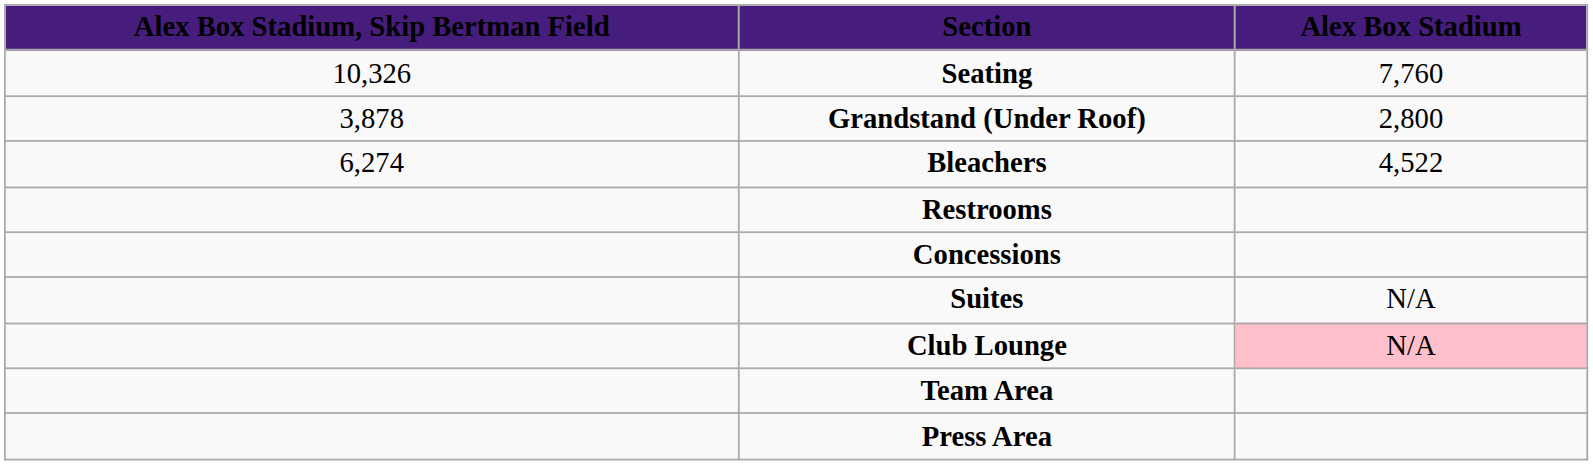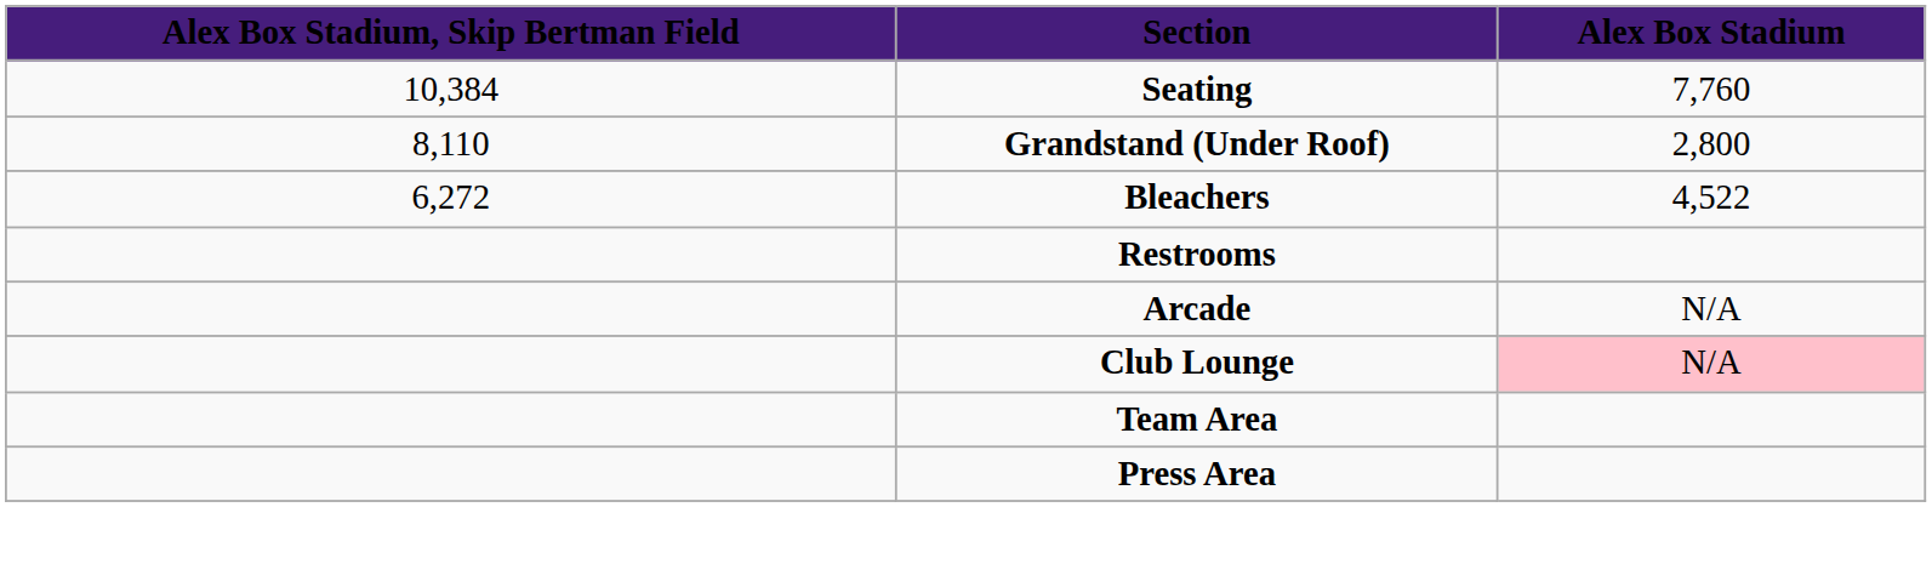Seating | Alex Box Stadium, Skip Bertman Field: 10,326 -> 10,384
Grandstand (Under Roof) | Alex Box Stadium, Skip Bertman Field: 3,878 -> 8,110
Bleachers | Alex Box Stadium, Skip Bertman Field: 6,274 -> 6,272
- row: Concessions
+ row: Arcade | N/A
- row: Suites | N/A
